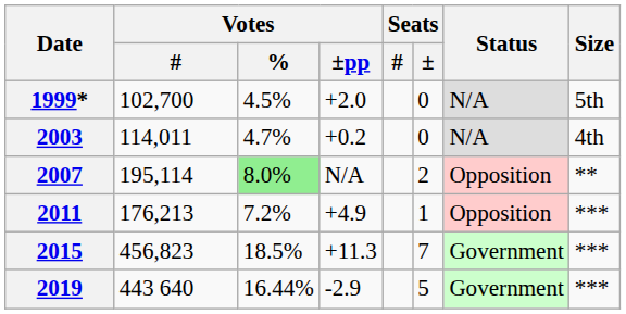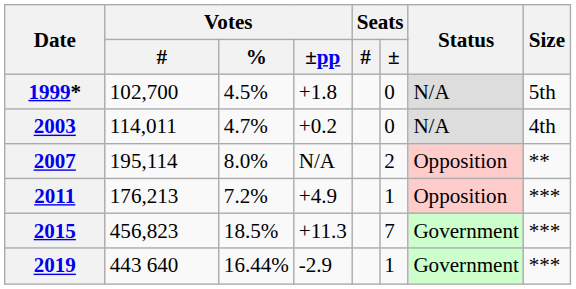1999* | Votes / ±pp: +2.0 -> +1.8
2007 | Votes / %: lightgreen background -> no background
2019 | Seats / ±: 5 -> 1
